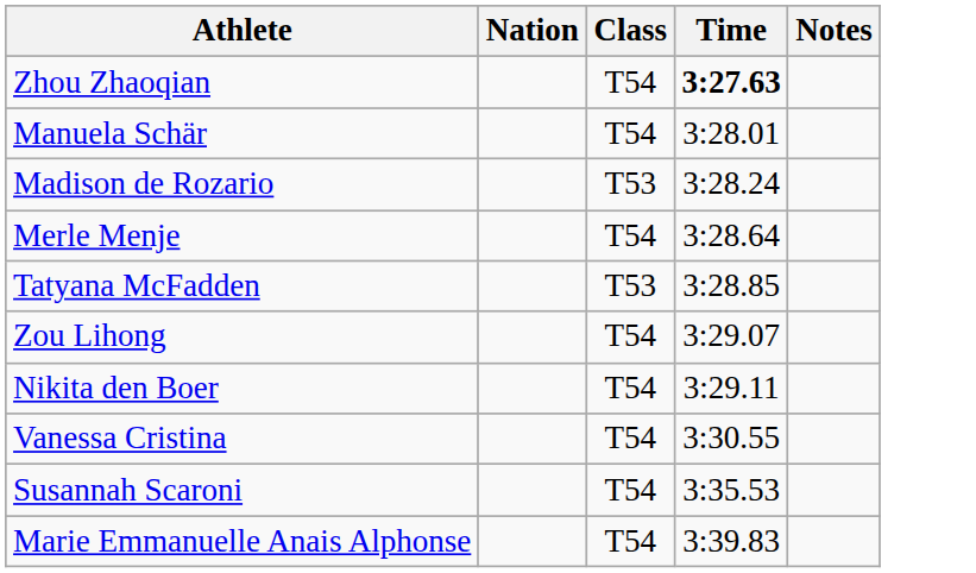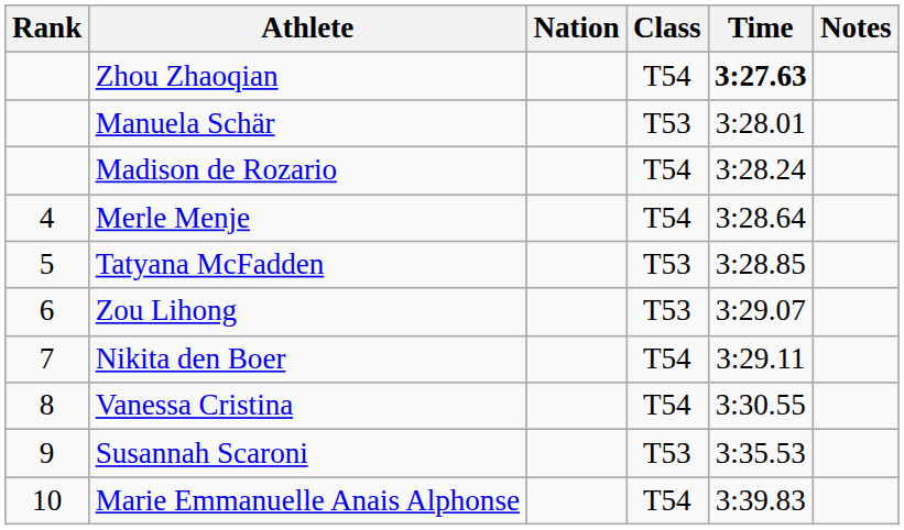+ column: Rank | 4 | 5 | 6 | 7 | 8 | 9 | 10
Manuela Schär | Class: T54 -> T53
Madison de Rozario | Class: T53 -> T54
Zou Lihong | Class: T54 -> T53
Susannah Scaroni | Class: T54 -> T53
